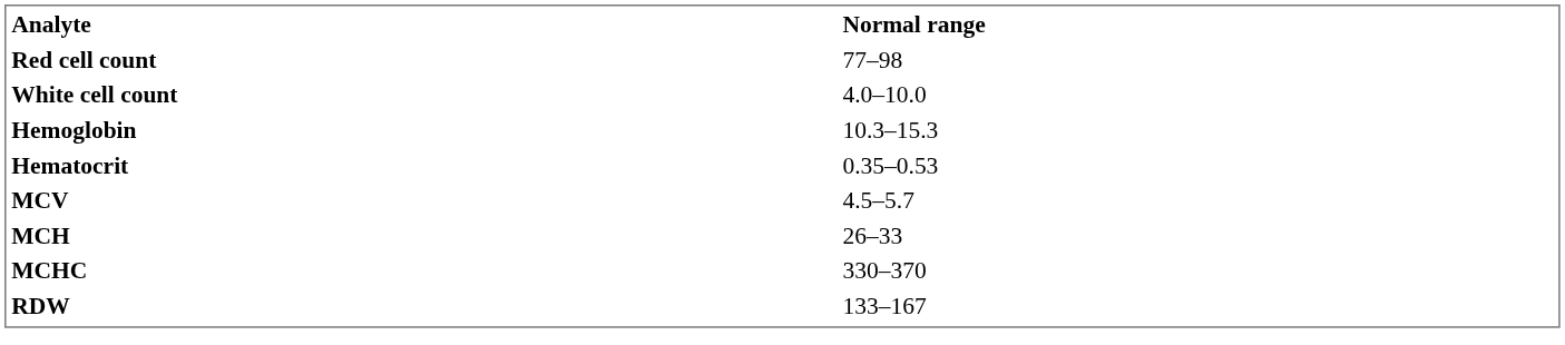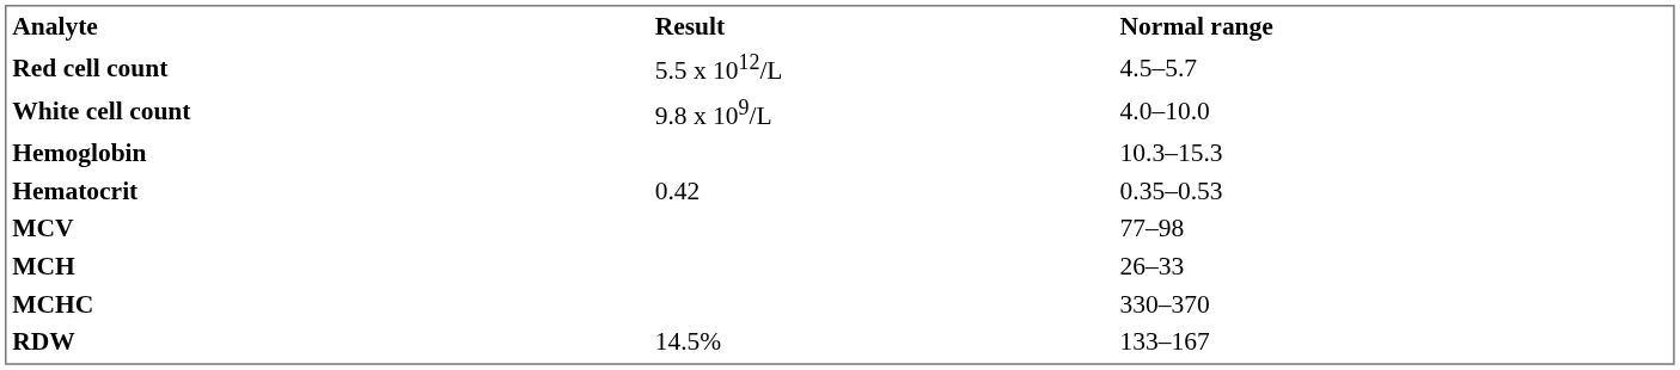+ column: Result | 5.5 x 1012/L | 9.8 x 109/L | 0.42 | 14.5%
Red cell count | Normal range: 77–98 -> 4.5–5.7
MCV | Normal range: 4.5–5.7 -> 77–98
